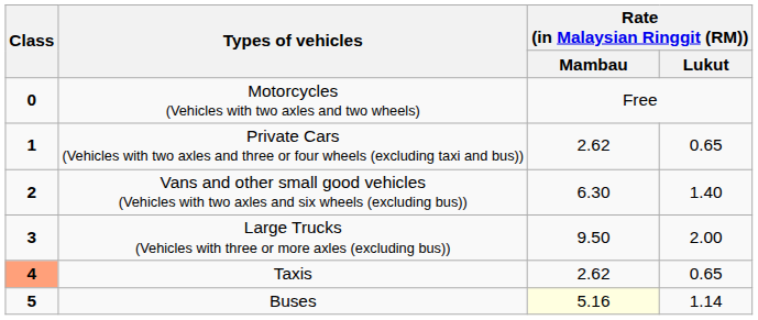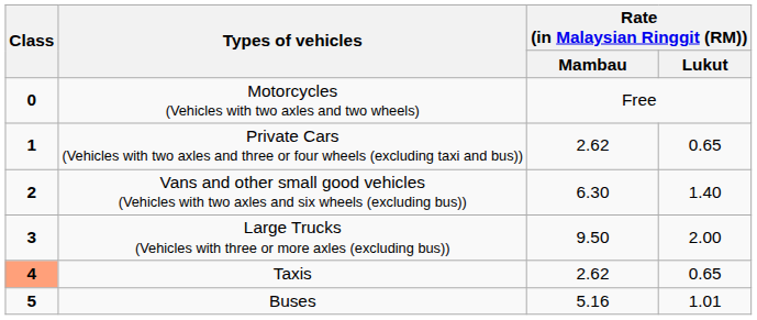Buses | Rate (in Malaysian Ringgit (RM)) / Mambau: lightyellow background -> no background
Buses | Rate (in Malaysian Ringgit (RM)) / Lukut: 1.14 -> 1.01
